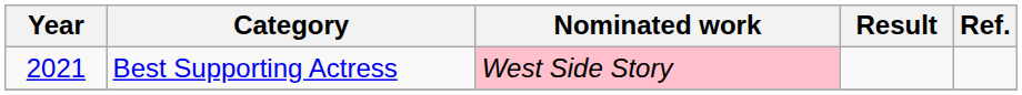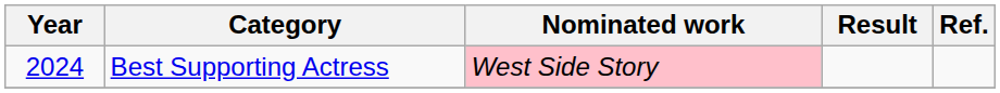Best Supporting Actress | Year: 2021 -> 2024
